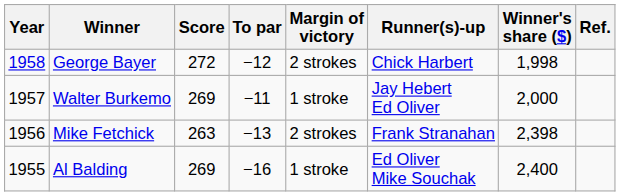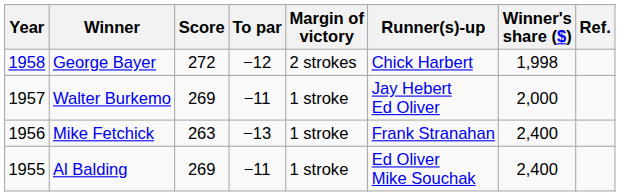Mike Fetchick | Margin of victory: 2 strokes -> 1 stroke
Mike Fetchick | Winner's share ($): 2,398 -> 2,400
Al Balding | To par: −16 -> −11
